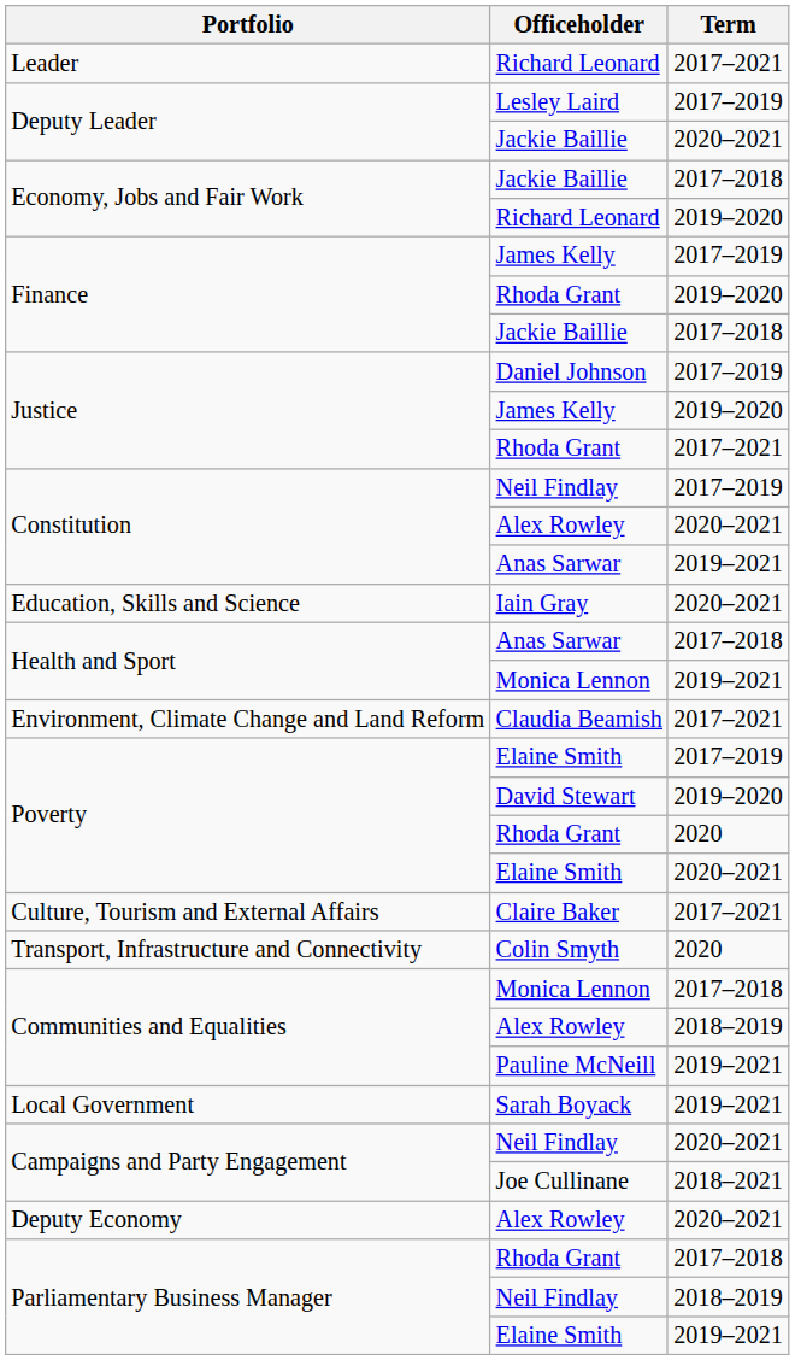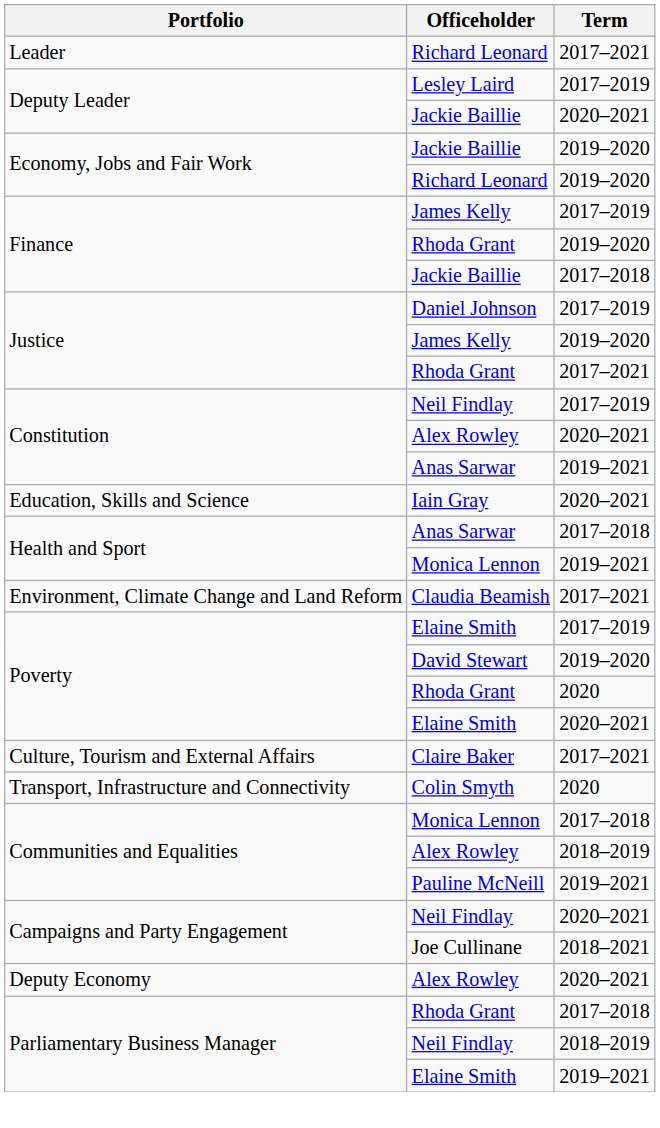Economy, Jobs and Fair Work / Jackie Baillie | Term: 2017–2018 -> 2019–2020
- row: Local Government | Sarah Boyack | 2019–2021
